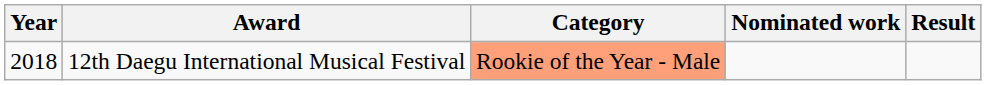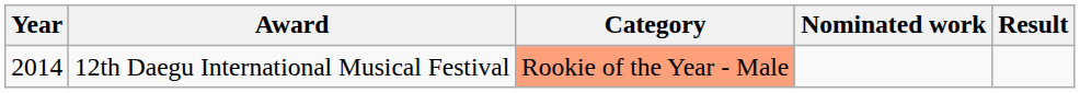12th Daegu International Musical Festival | Year: 2018 -> 2014
